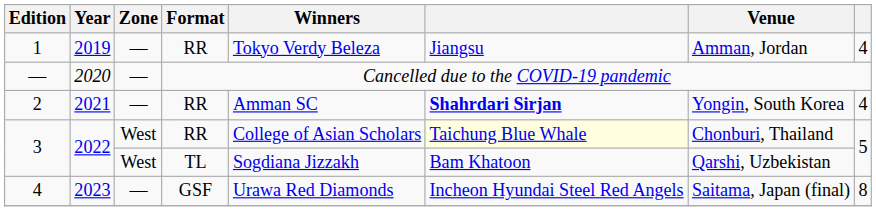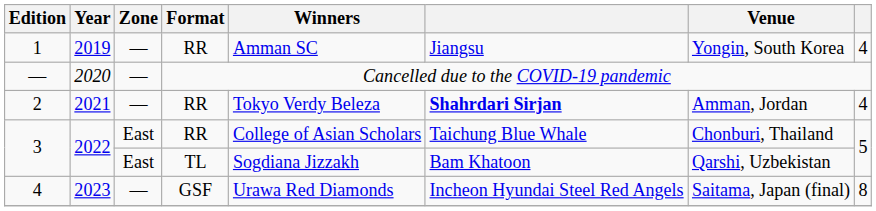1 | Winners: Tokyo Verdy Beleza -> Amman SC
1 | Venue: Amman, Jordan -> Yongin, South Korea
2 | Winners: Amman SC -> Tokyo Verdy Beleza
2 | Venue: Yongin, South Korea -> Amman, Jordan
3 / RR | Zone: West -> East
3 / RR | column 6: lightyellow background -> no background
3 / TL | Zone: West -> East
